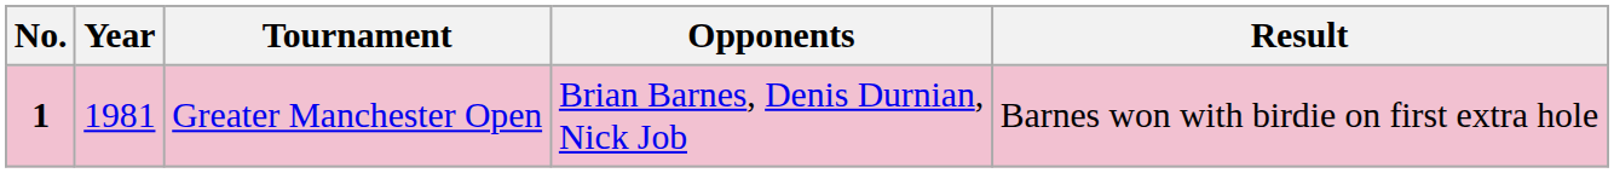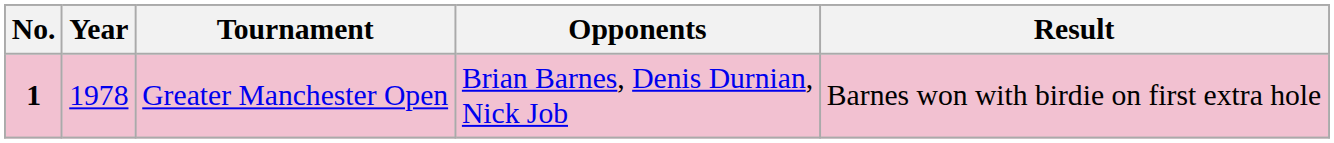Greater Manchester Open | Year: 1981 -> 1978
